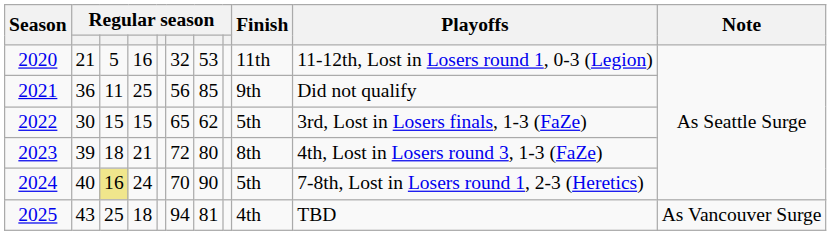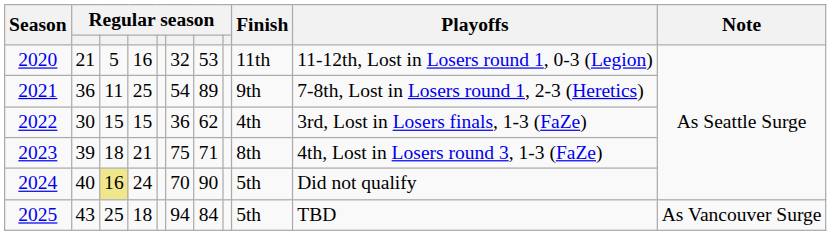2021 | column 6: 56 -> 54
2021 | column 7: 85 -> 89
2021 | Playoffs: Did not qualify -> 7-8th, Lost in Losers round 1, 2-3 (Heretics)
2022 | column 6: 65 -> 36
2022 | Finish: 5th -> 4th
2023 | column 6: 72 -> 75
2023 | column 7: 80 -> 71
2024 | Playoffs: 7-8th, Lost in Losers round 1, 2-3 (Heretics) -> Did not qualify
2025 | column 7: 81 -> 84
2025 | Finish: 4th -> 5th
